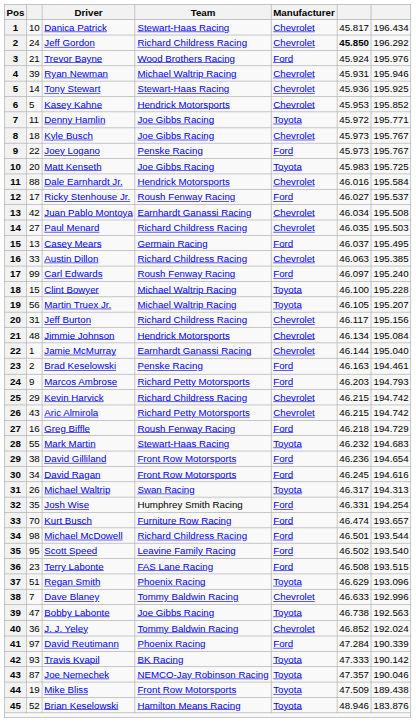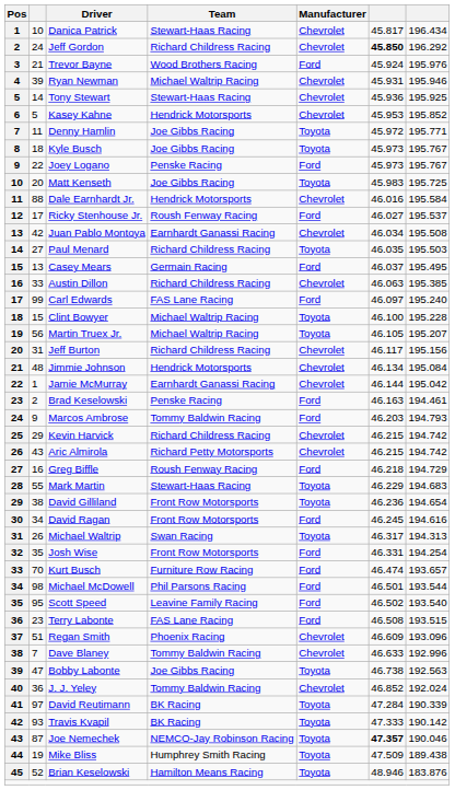Kyle Busch | Manufacturer: Chevrolet -> Toyota
Paul Menard | Manufacturer: Chevrolet -> Toyota
Carl Edwards | Team: Roush Fenway Racing -> FAS Lane Racing
Jamie McMurray | column 7: 195.040 -> 195.042
Marcos Ambrose | Team: Richard Petty Motorsports -> Tommy Baldwin Racing
Mark Martin | column 6: 46.232 -> 46.229
David Gilliland | Manufacturer: Ford -> Toyota
Josh Wise | Team: Humphrey Smith Racing -> Front Row Motorsports
Michael McDowell | Team: Richard Childress Racing -> Phil Parsons Racing
Regan Smith | Manufacturer: Toyota -> Chevrolet
Regan Smith | column 6: 46.629 -> 46.609
David Reutimann | Team: Phoenix Racing -> BK Racing
David Reutimann | Manufacturer: Ford -> Toyota
Joe Nemechek | column 6: normal -> bold
Mike Bliss | Team: Front Row Motorsports -> Humphrey Smith Racing
